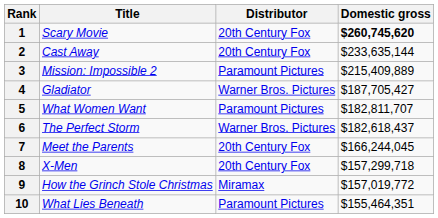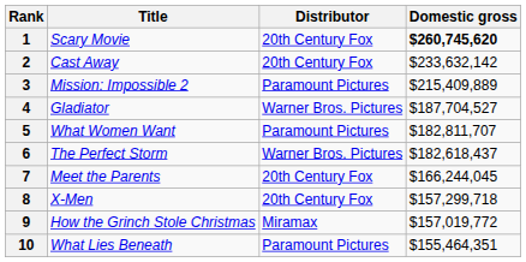2 | Domestic gross: $233,635,144 -> $233,632,142
4 | Domestic gross: $187,705,427 -> $187,704,527
